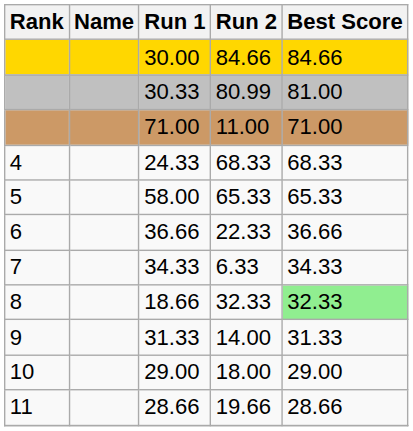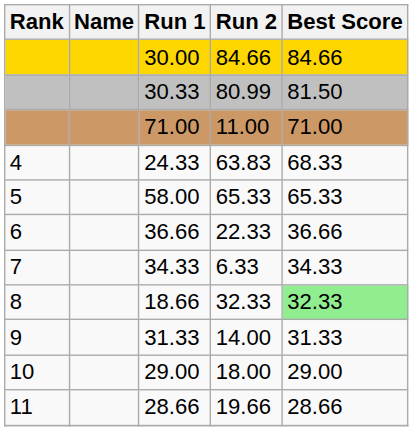30.33 | Best Score: 81.00 -> 81.50
24.33 | Run 2: 68.33 -> 63.83
